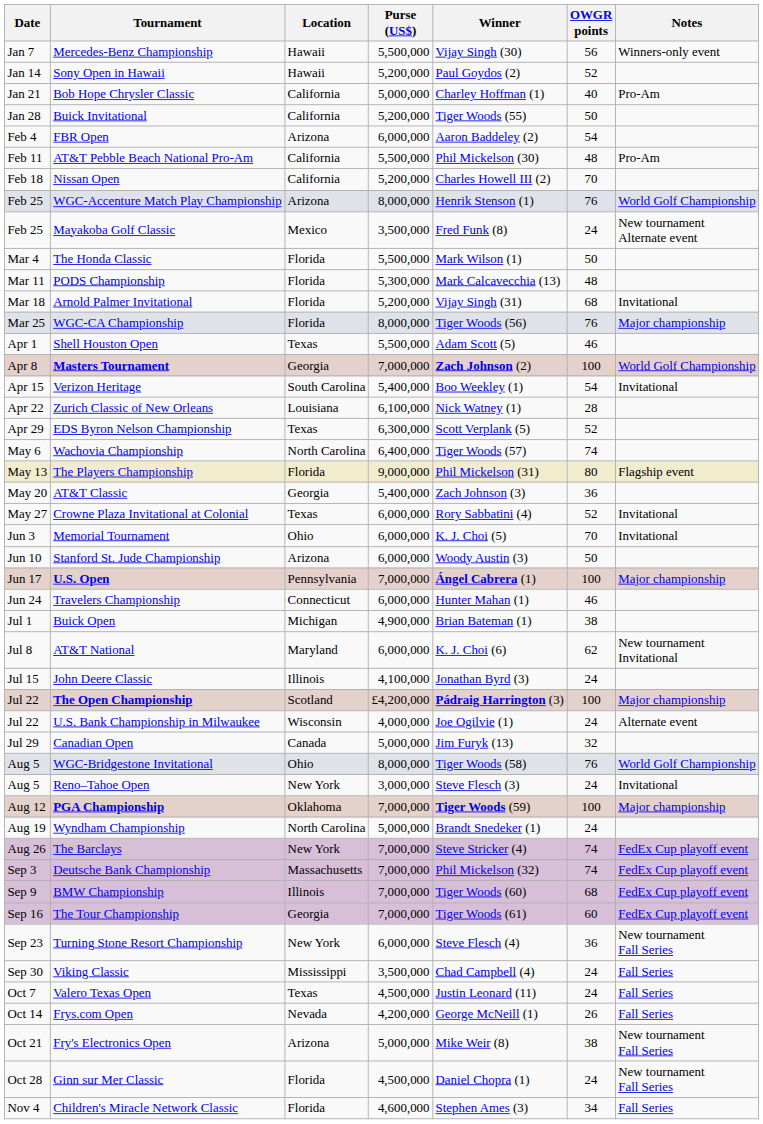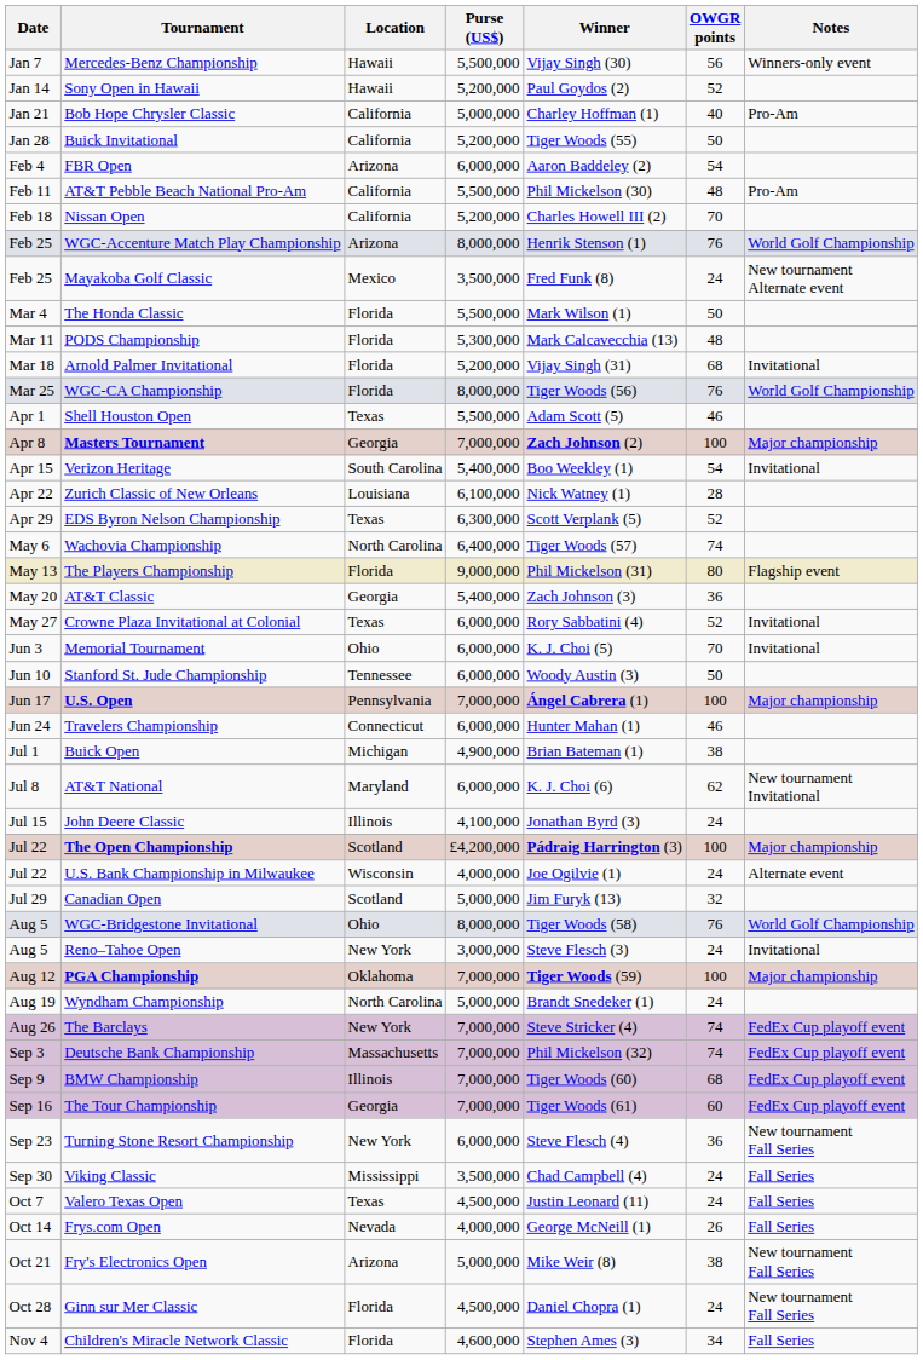WGC-CA Championship | Notes: Major championship -> World Golf Championship
Masters Tournament | Notes: World Golf Championship -> Major championship
Stanford St. Jude Championship | Location: Arizona -> Tennessee
Canadian Open | Location: Canada -> Scotland
Frys.com Open | Purse (US$): 4,200,000 -> 4,000,000
